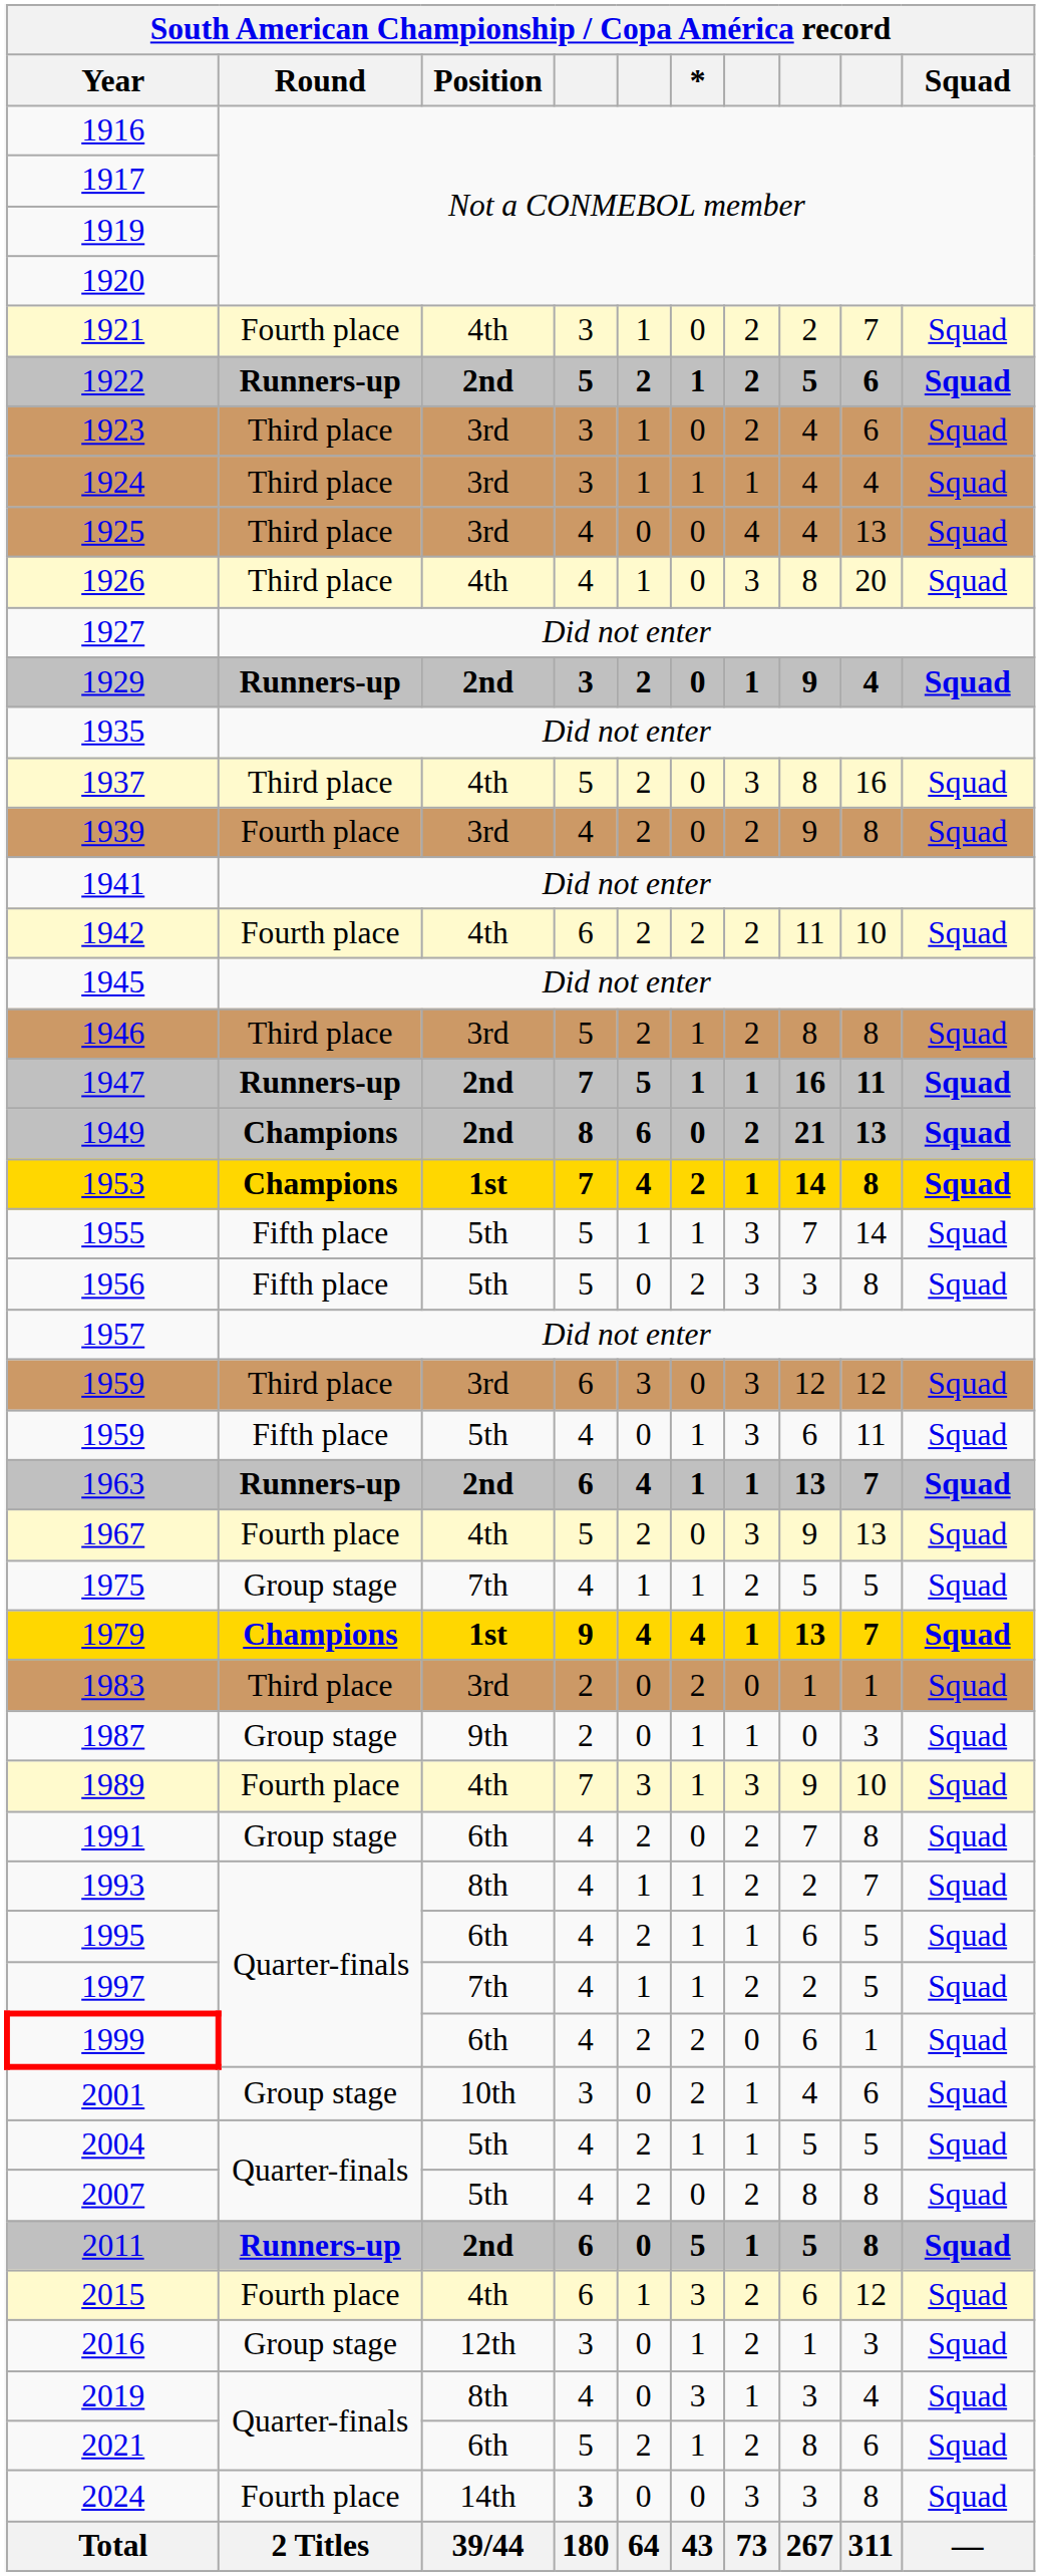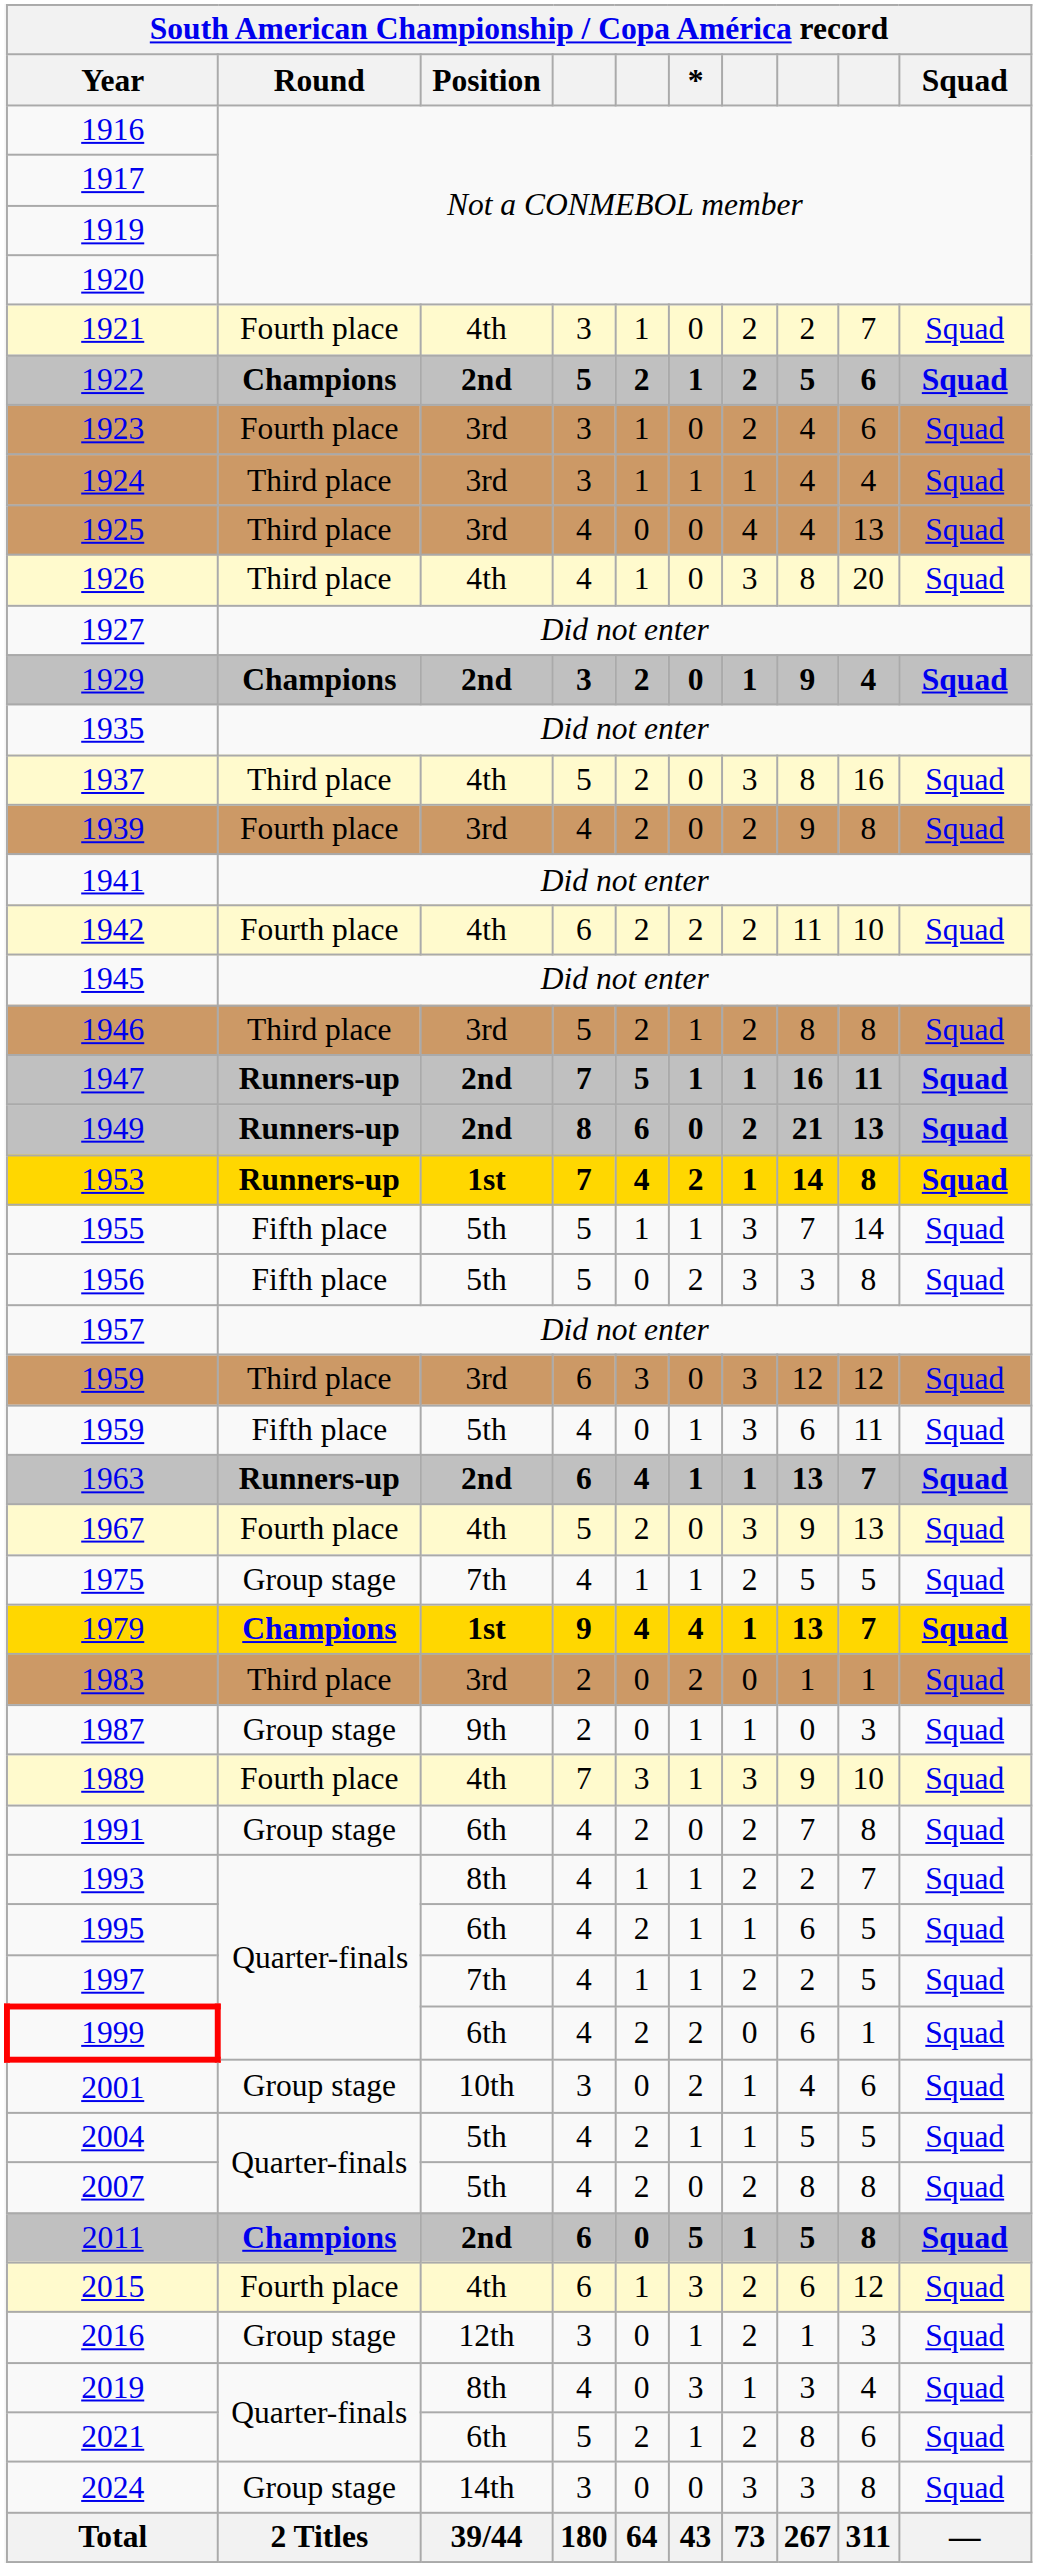1922 | Round: Runners-up -> Champions
1923 | Round: Third place -> Fourth place
1929 | Round: Runners-up -> Champions
1949 | Round: Champions -> Runners-up
1953 | Round: Champions -> Runners-up
2011 | Round: Runners-up -> Champions
2024 | Round: Fourth place -> Group stage
2024 | column 4: bold -> normal
